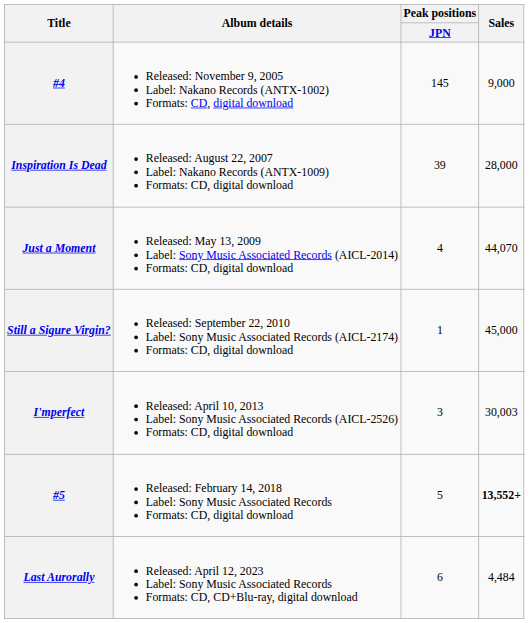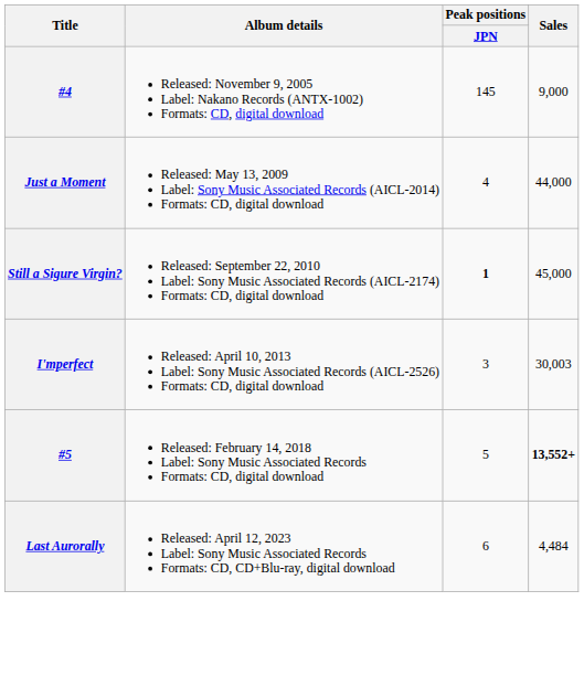- row: Inspiration Is Dead | Released: August 22, 2007 Label: Nakano Records (ANTX-1009) Formats: CD, digital download | 39 | 28,000
Just a Moment | Sales: 44,070 -> 44,000
Still a Sigure Virgin? | Peak positions / JPN: normal -> bold
